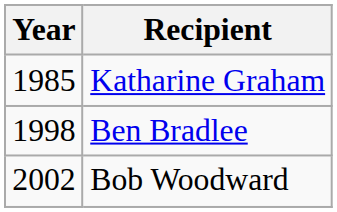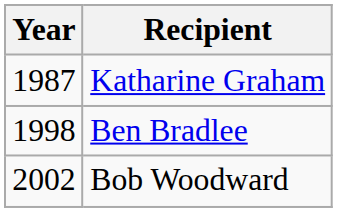Katharine Graham | Year: 1985 -> 1987
